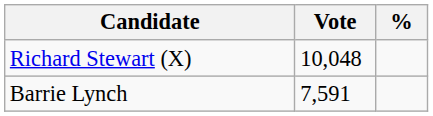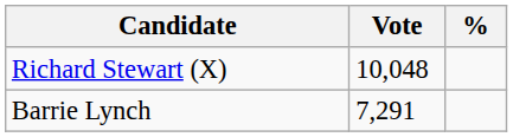Barrie Lynch | Vote: 7,591 -> 7,291
